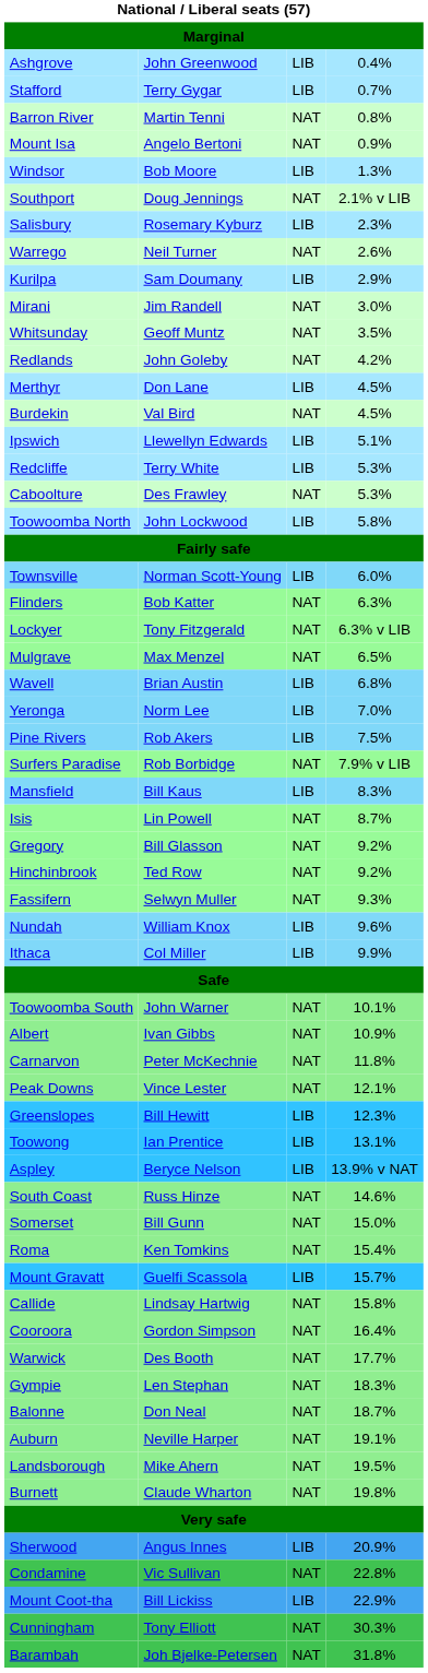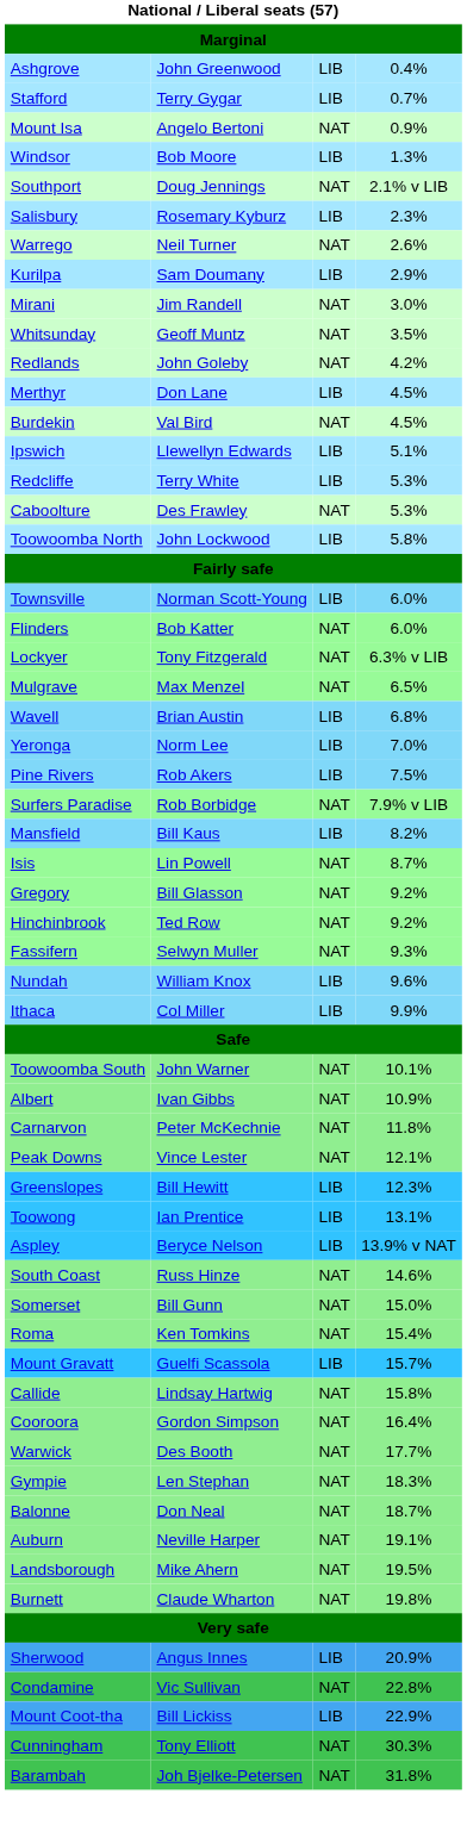- row: Barron River | Martin Tenni | NAT | 0.8%
Flinders | column 4: 6.3% -> 6.0%
Mansfield | column 4: 8.3% -> 8.2%
